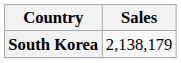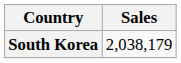South Korea | Sales: 2,138,179 -> 2,038,179
